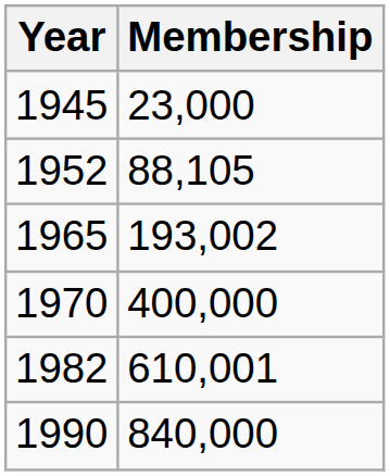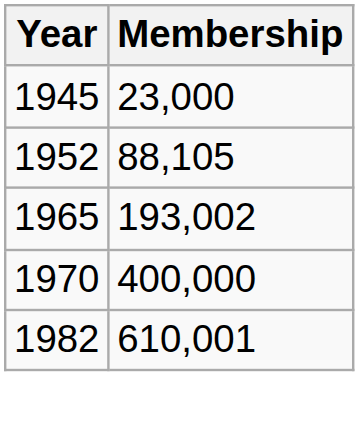- row: 1990 | 840,000
